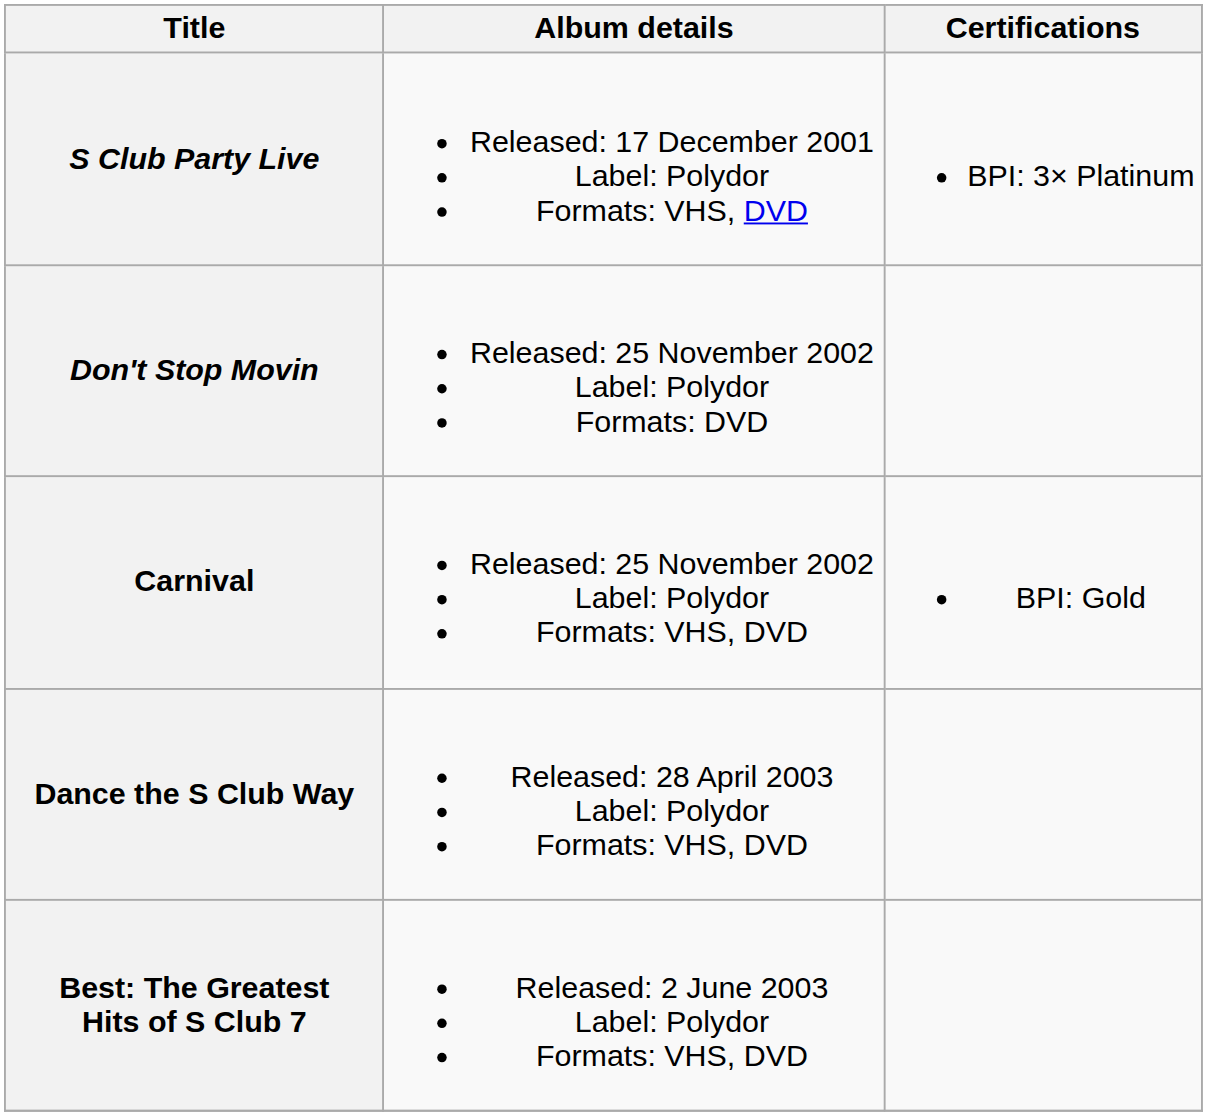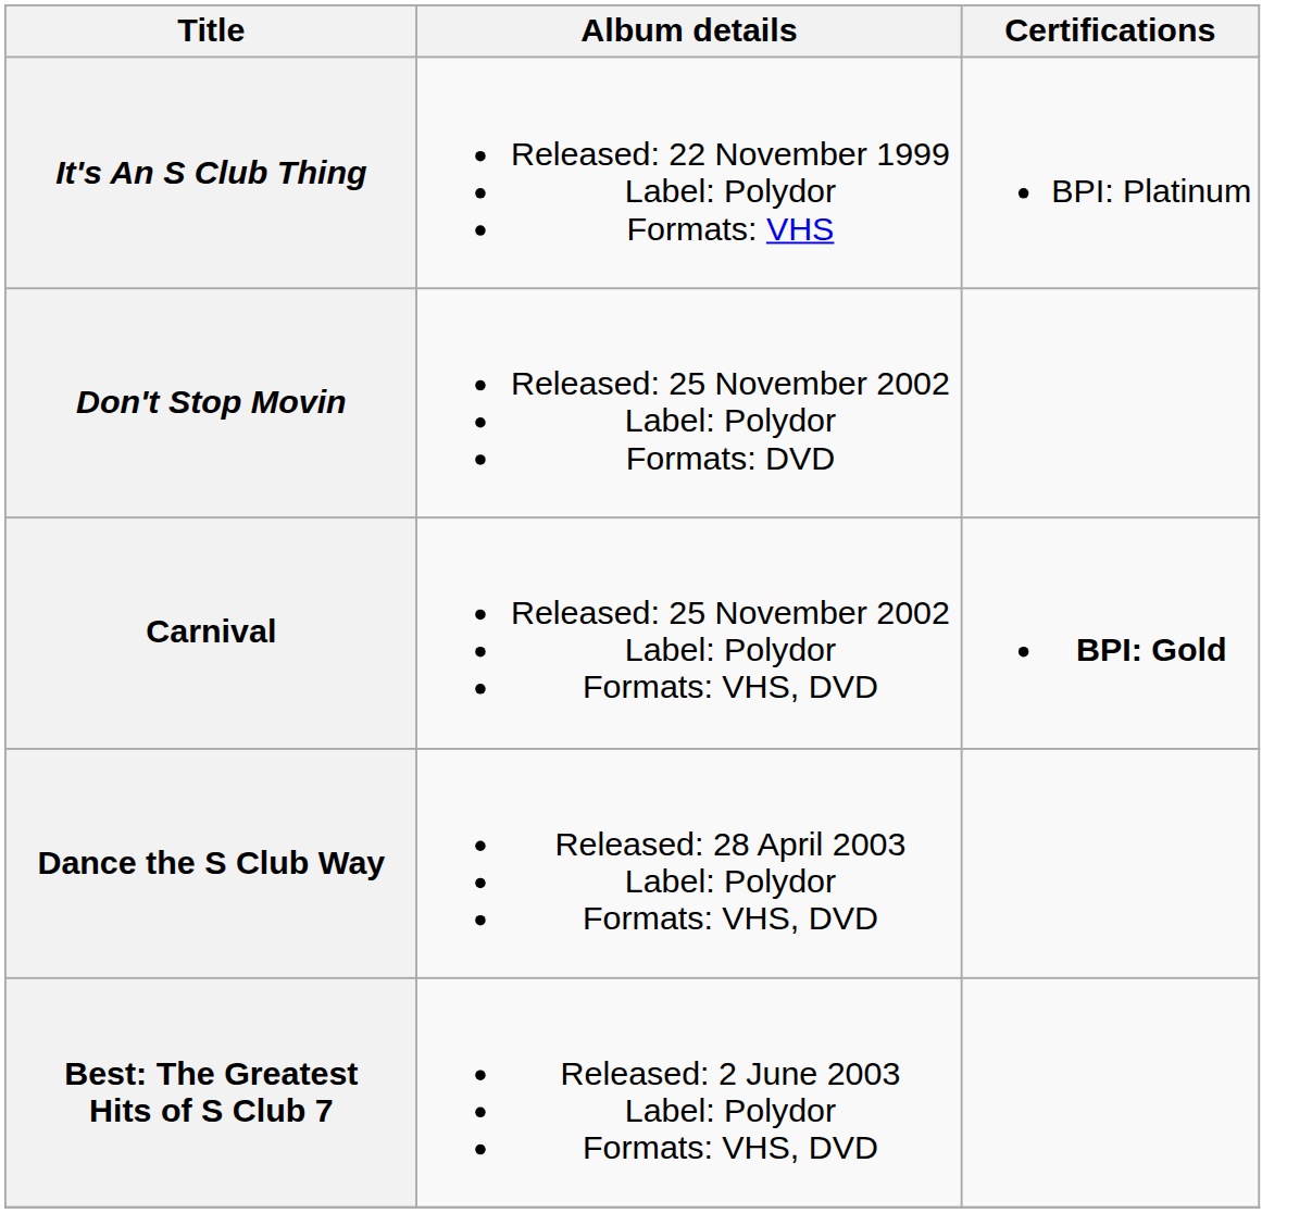+ row: It's An S Club Thing | Released: 22 November 1999 Label: Polydor Formats: VHS | BPI: Platinum
- row: S Club Party Live | Released: 17 December 2001 Label: Polydor Formats: VHS, DVD | BPI: 3× Platinum
Carnival | Certifications: normal -> bold
